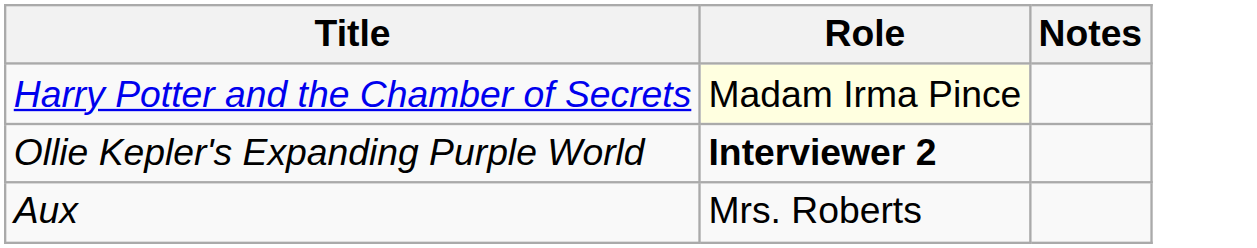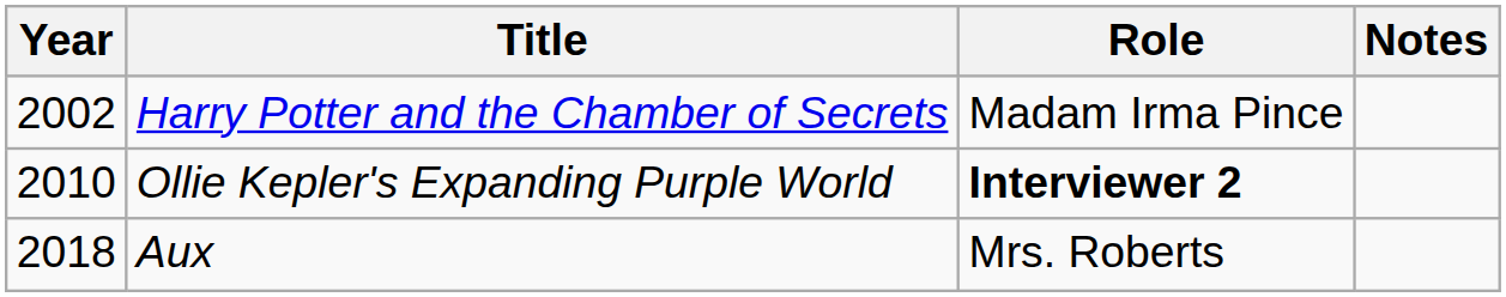+ column: Year | 2002 | 2010 | 2018
Harry Potter and the Chamber of Secrets | Role: lightyellow background -> no background
